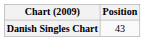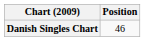Danish Singles Chart | Position: 43 -> 46
